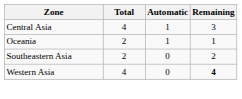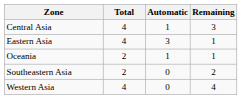+ row: Eastern Asia | 4 | 3 | 1
Western Asia | Remaining: bold -> normal
